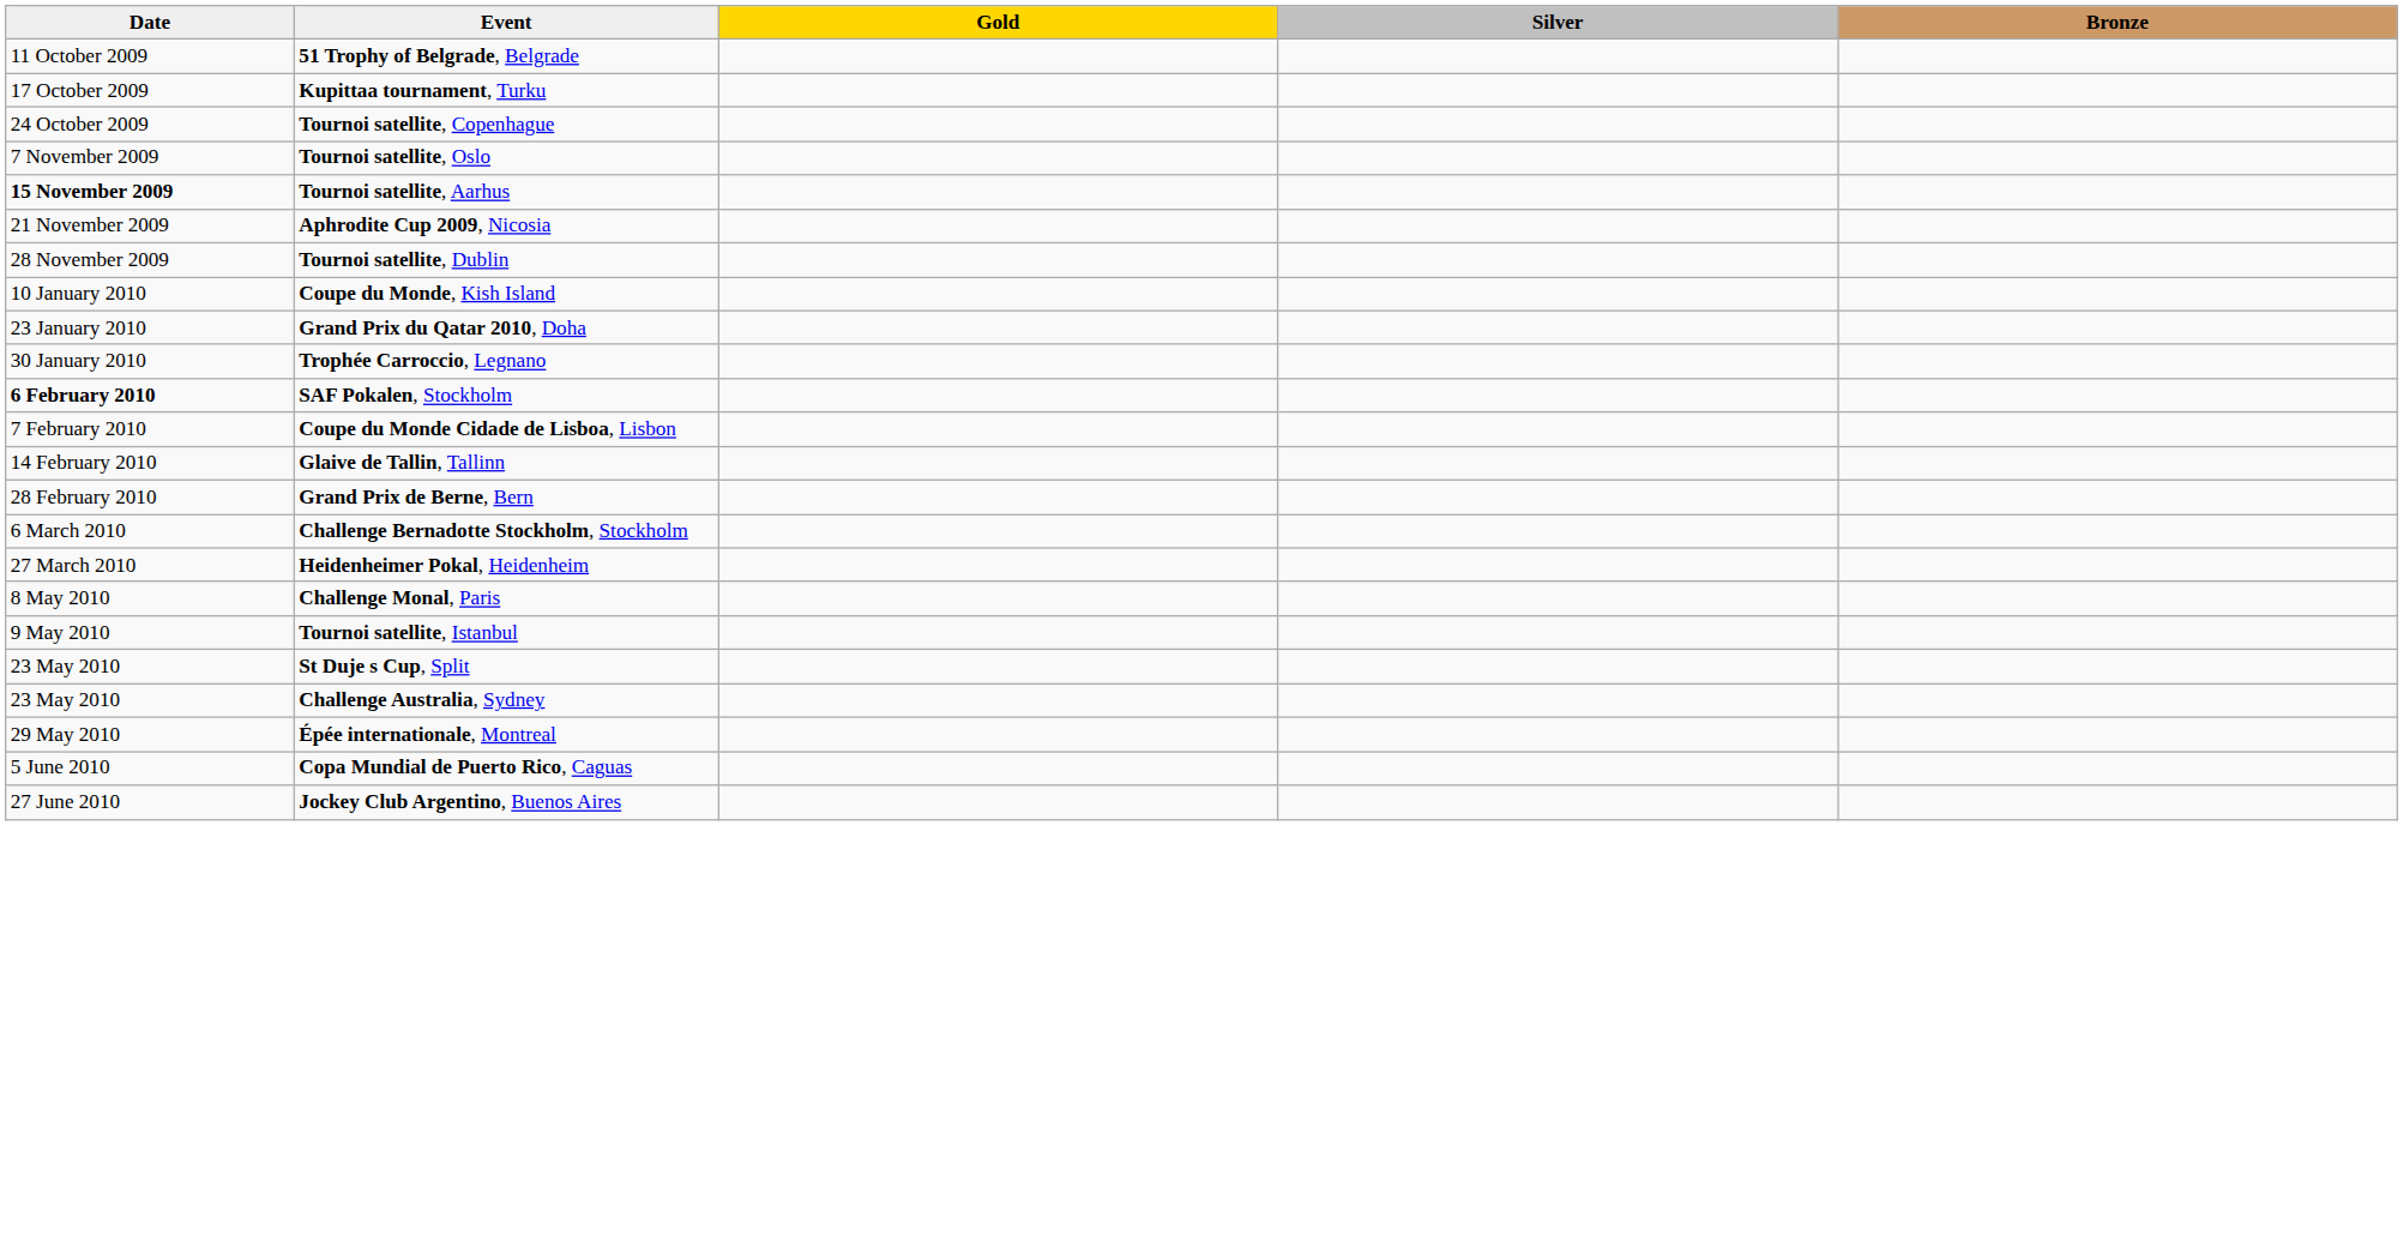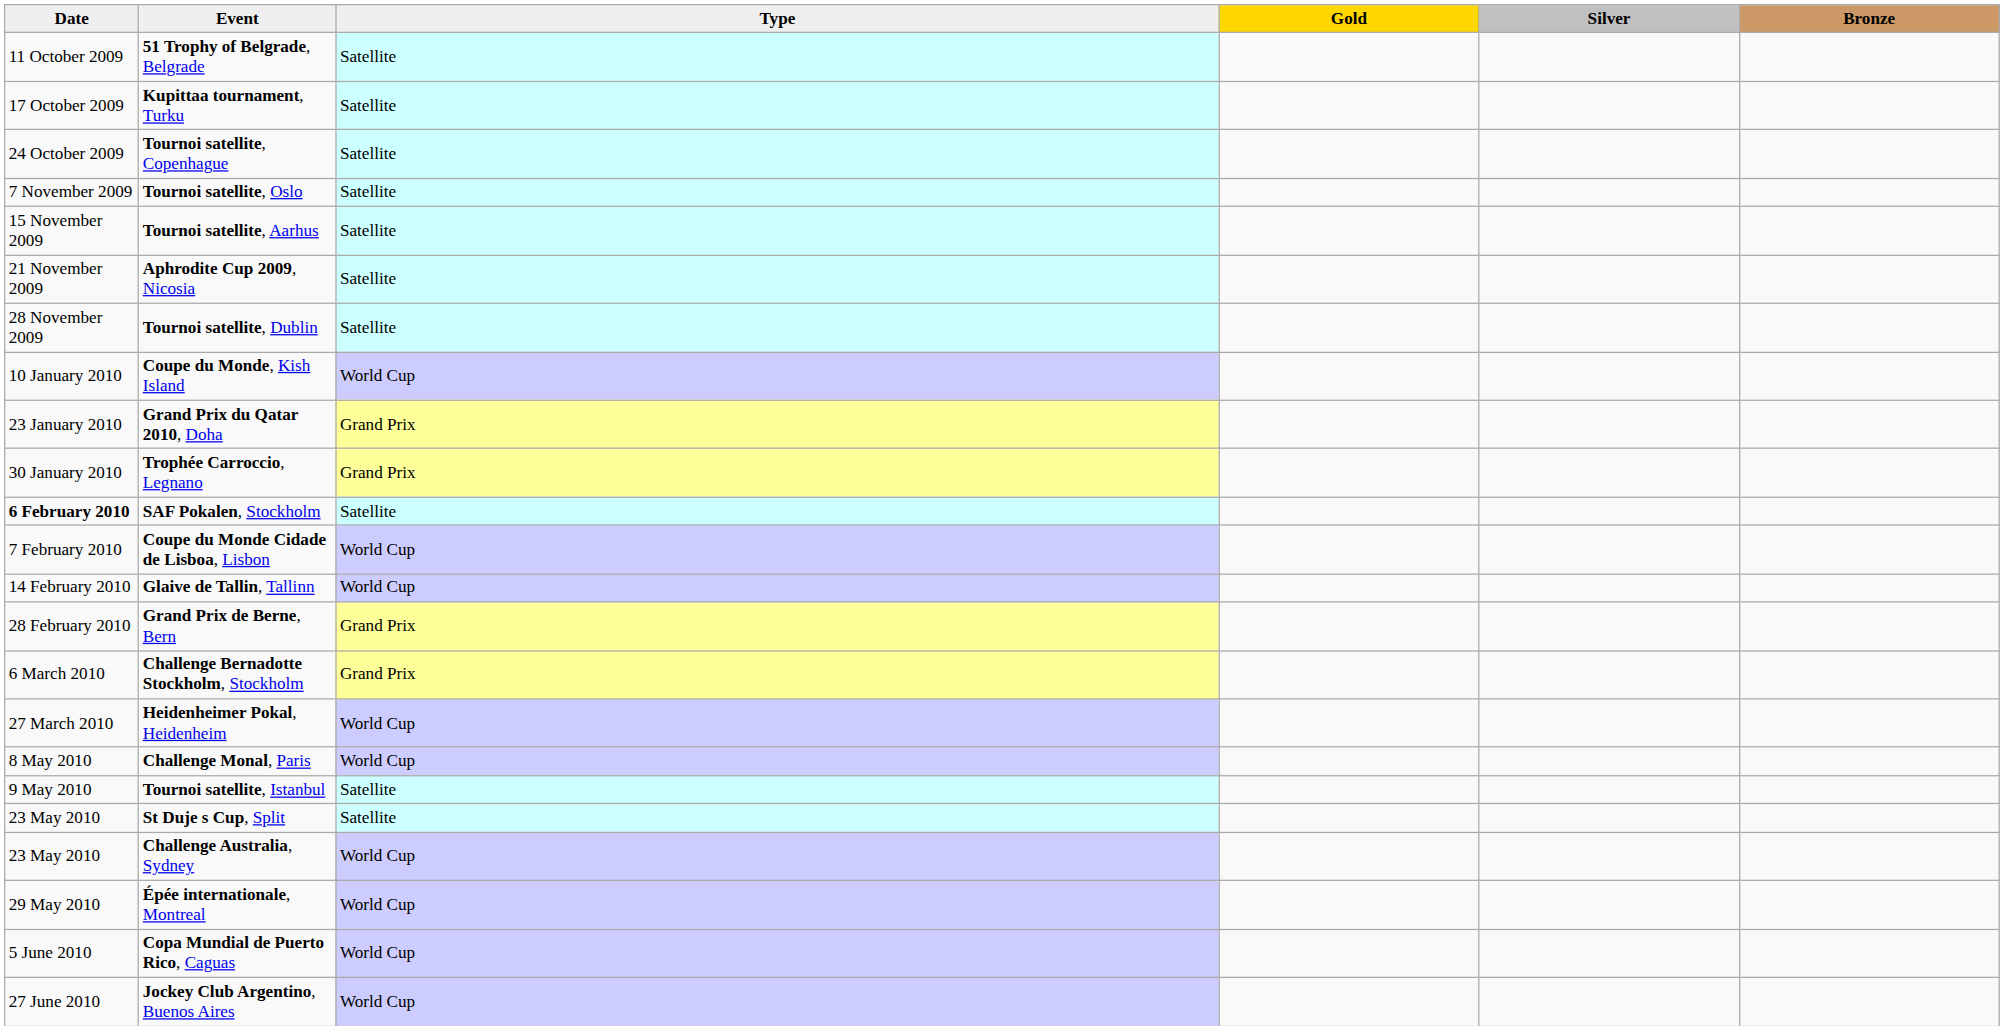+ column: Type | Satellite | Satellite | Satellite | Satellite | Satellite | Satellite | Satellite | World Cup | Grand Prix | Grand Prix | Satellite | World Cup | World Cup | Grand Prix | Grand Prix | World Cup | World Cup | Satellite | Satellite | World Cup | World Cup | World Cup | World Cup
Tournoi satellite, Aarhus | Date: bold -> normal
